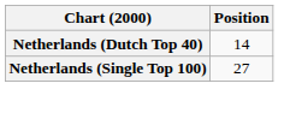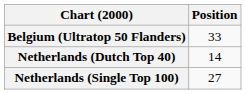+ row: Belgium (Ultratop 50 Flanders) | 33
